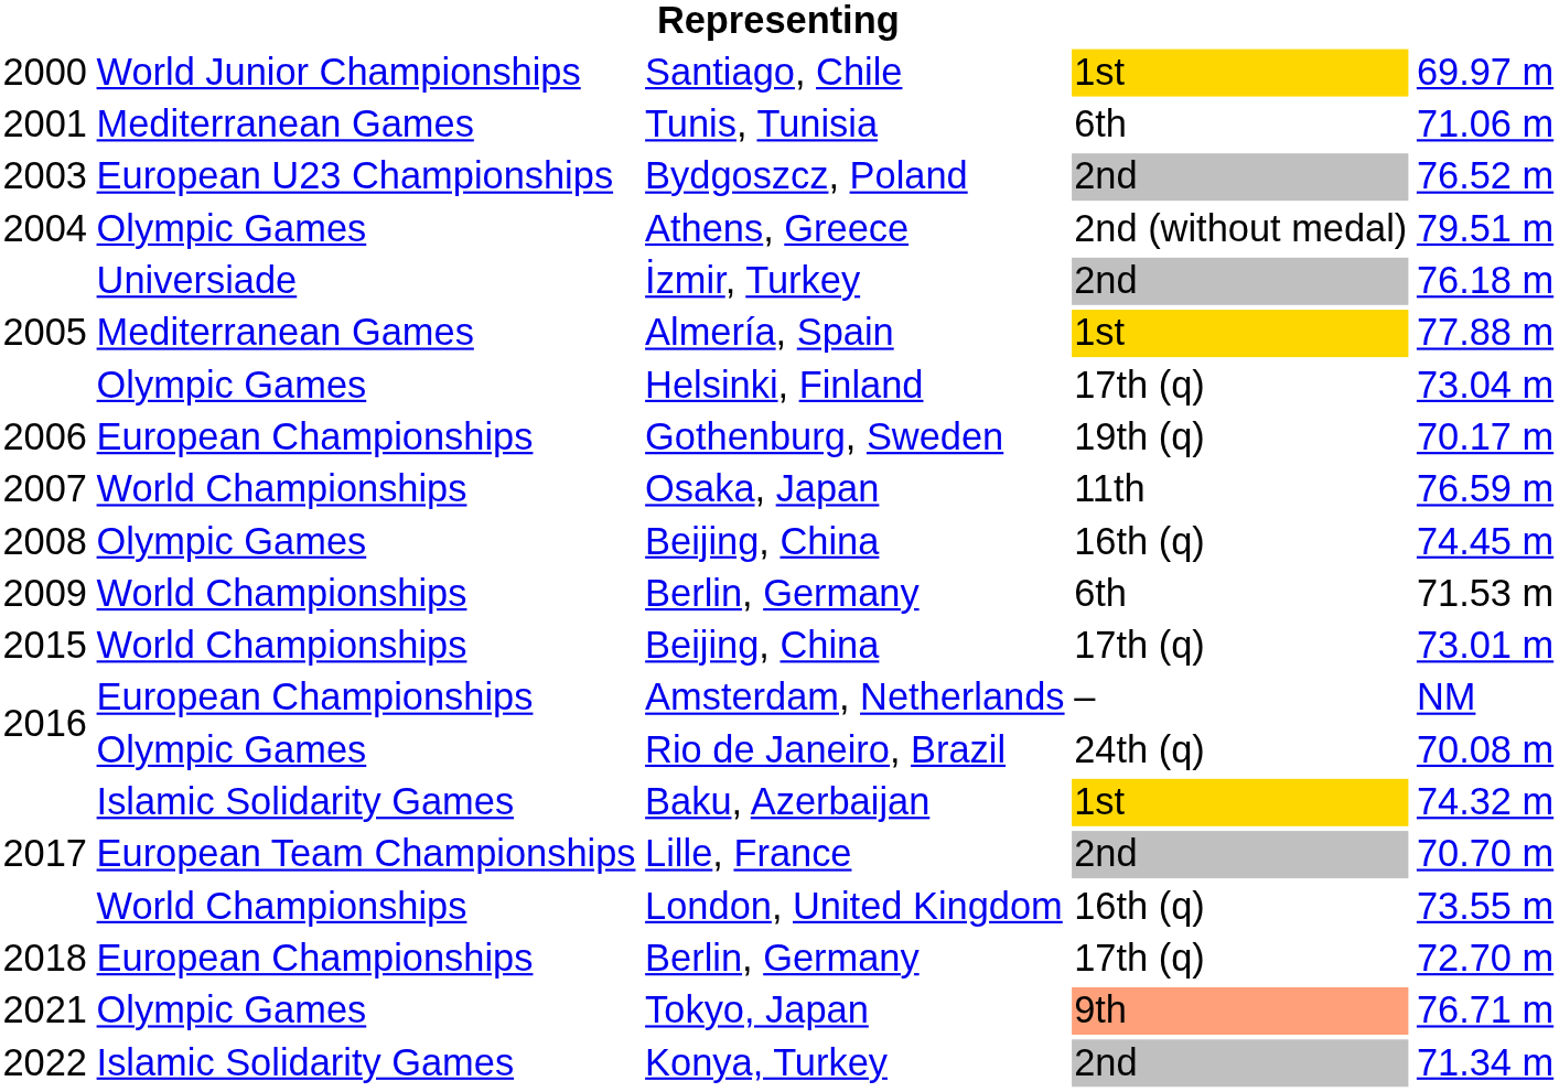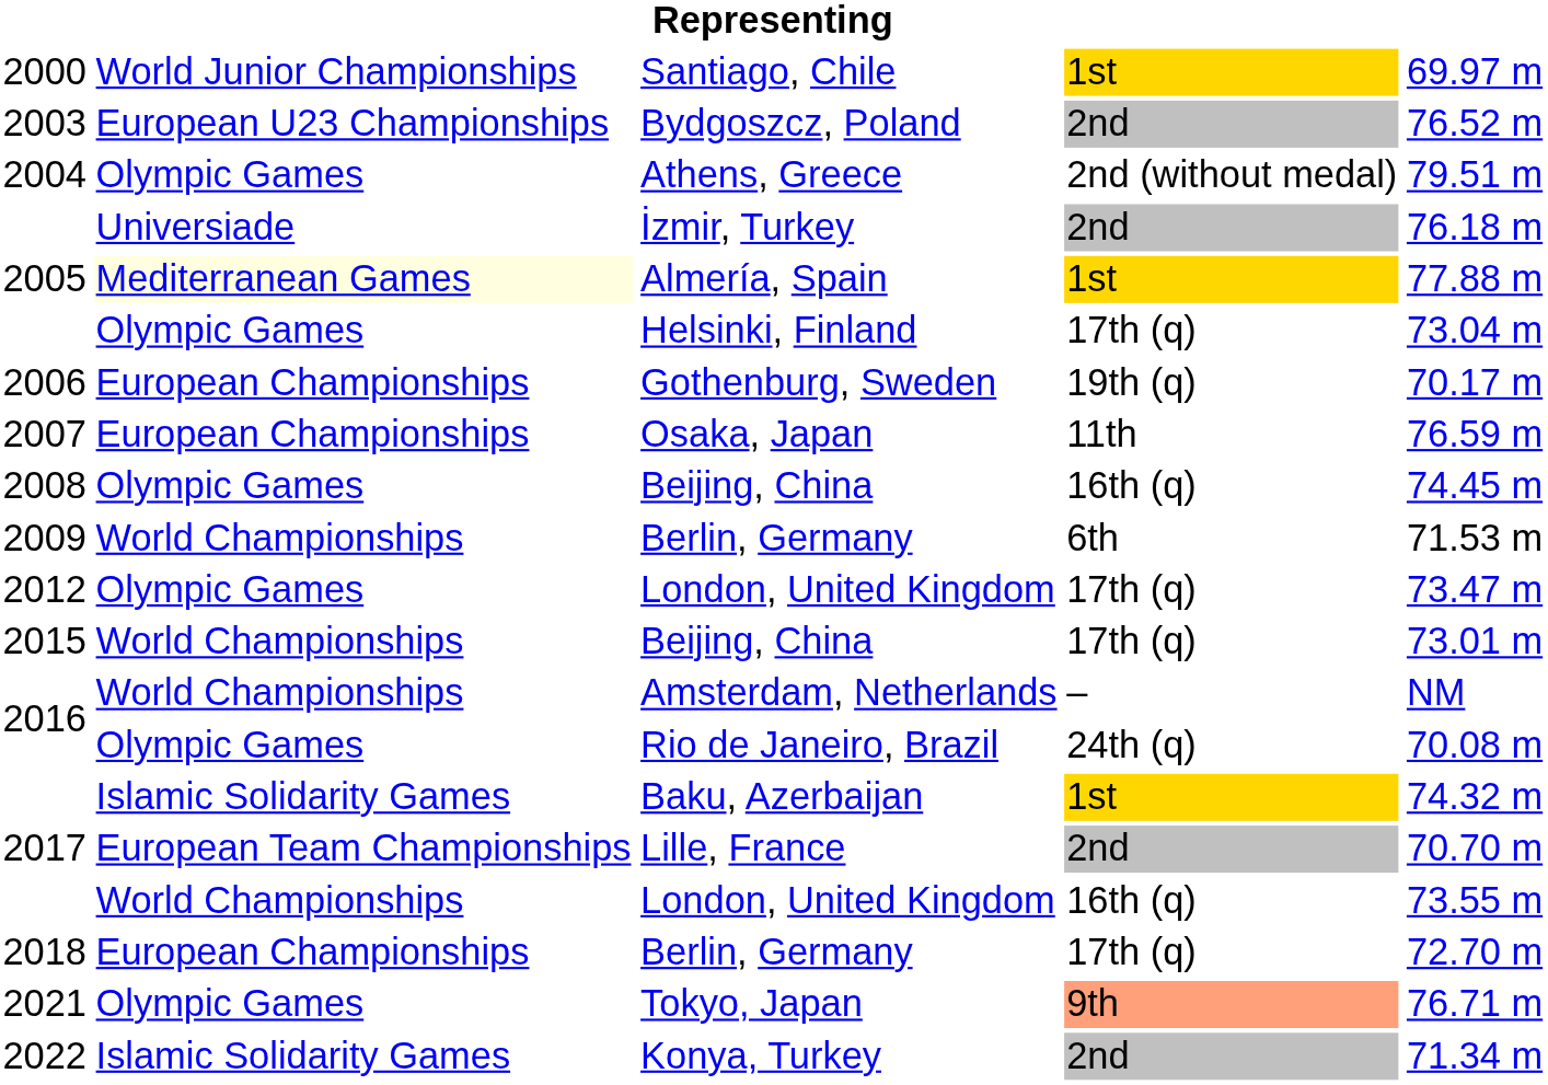- row: 2001 | Mediterranean Games | Tunis, Tunisia | 6th | 71.06 m
Almería, Spain | column 2: no background -> lightyellow background
Osaka, Japan | column 2: World Championships -> European Championships
+ row: 2012 | Olympic Games | London, United Kingdom | 17th (q) | 73.47 m
Amsterdam, Netherlands | column 2: European Championships -> World Championships
